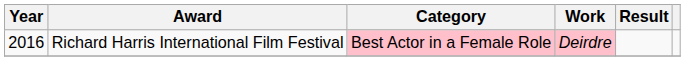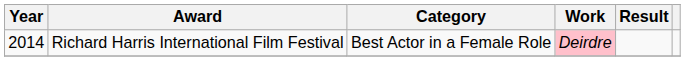Richard Harris International Film Festival | Year: 2016 -> 2014
Richard Harris International Film Festival | Category: pink background -> no background
